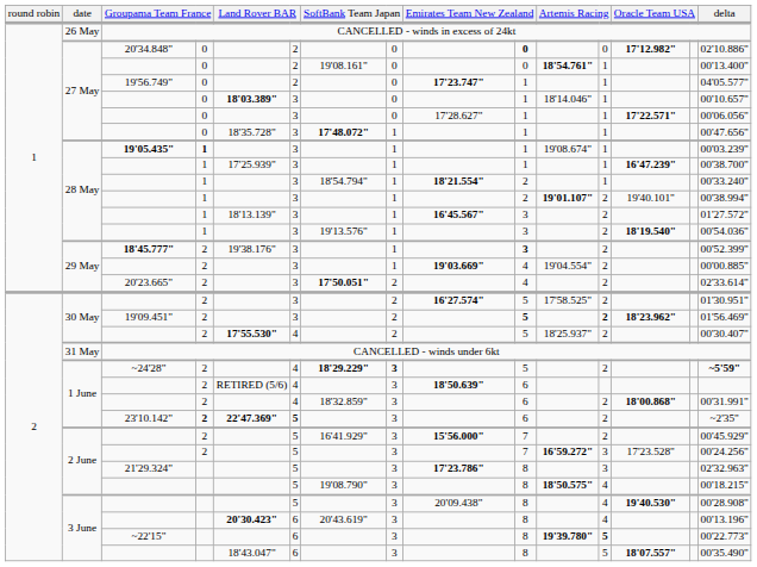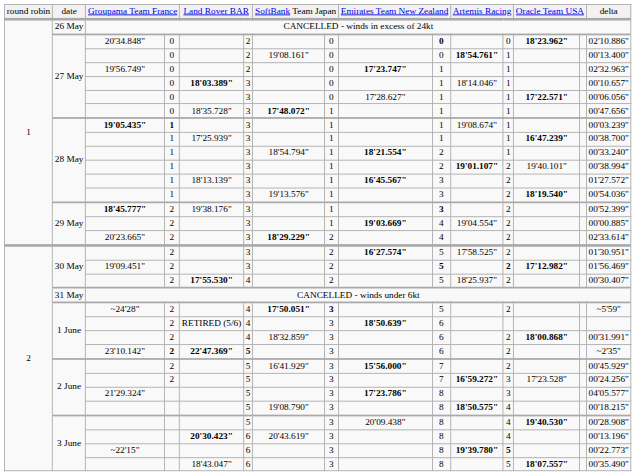20'34.848" | column 13: 17'12.982" -> 18'23.962"
19'56.749" | delta: 04'05.577" -> 02'32.963"
20'23.665" | column 7: 17'50.051" -> 18'29.229"
19'09.451" | column 13: 18'23.962" -> 17'12.982"
~24'28" | column 7: 18'29.229" -> 17'50.051"
~24'28" | delta: bold -> normal
21'29.324" | delta: 02'32.963" -> 04'05.577"
